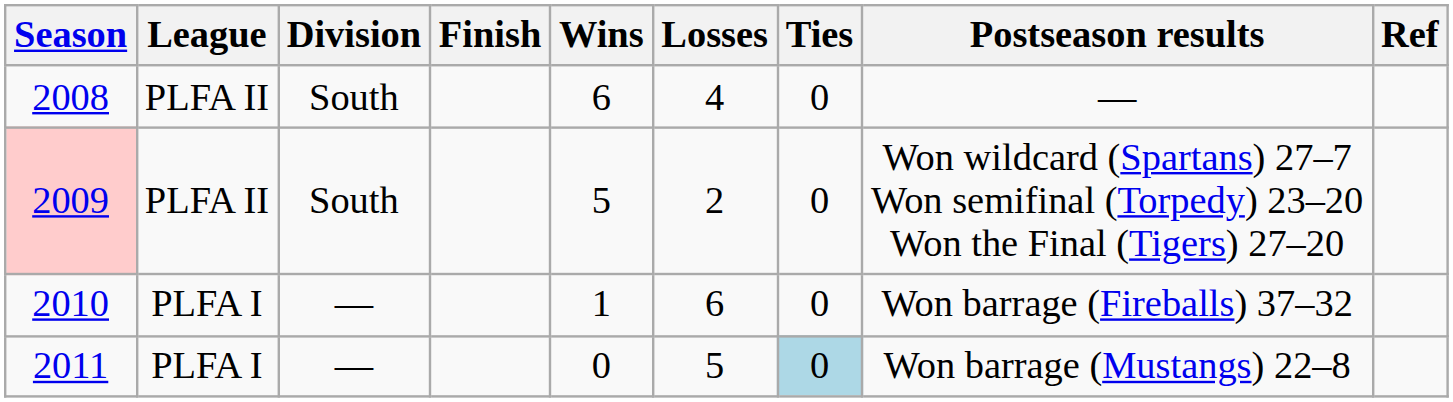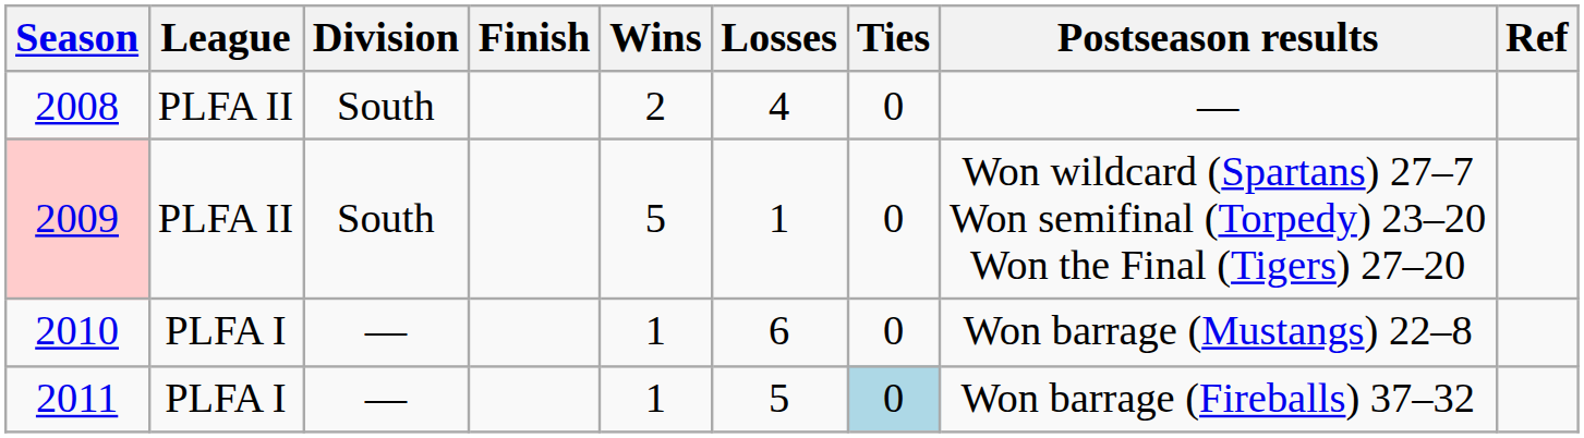2008 | Wins: 6 -> 2
2009 | Losses: 2 -> 1
2010 | Postseason results: Won barrage (Fireballs) 37–32 -> Won barrage (Mustangs) 22–8
2011 | Wins: 0 -> 1
2011 | Postseason results: Won barrage (Mustangs) 22–8 -> Won barrage (Fireballs) 37–32
